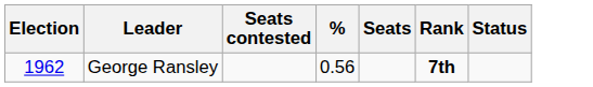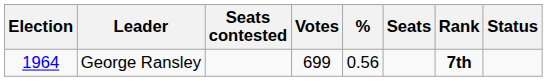+ column: Votes | 699
George Ransley | Election: 1962 -> 1964
